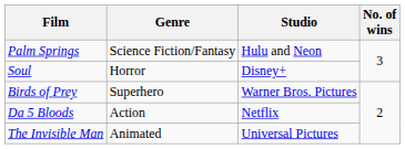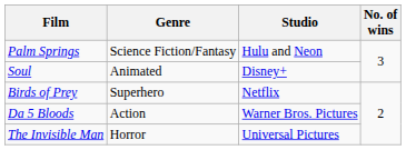Soul | Genre: Horror -> Animated
Birds of Prey | Studio: Warner Bros. Pictures -> Netflix
Da 5 Bloods | Studio: Netflix -> Warner Bros. Pictures
The Invisible Man | Genre: Animated -> Horror
